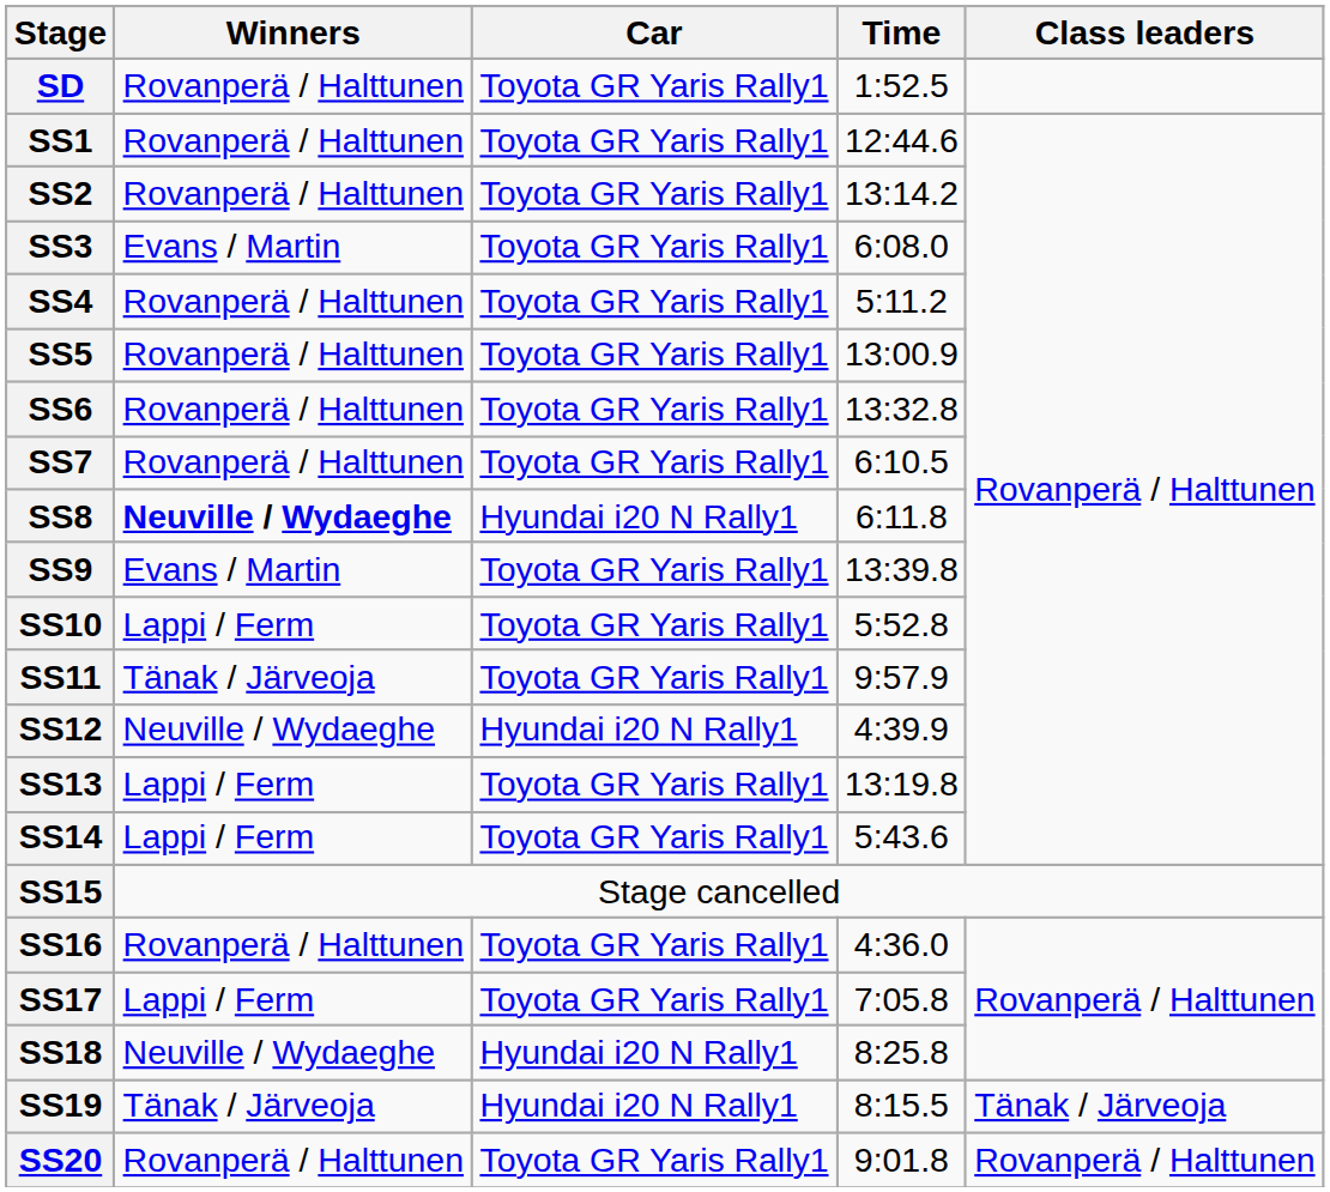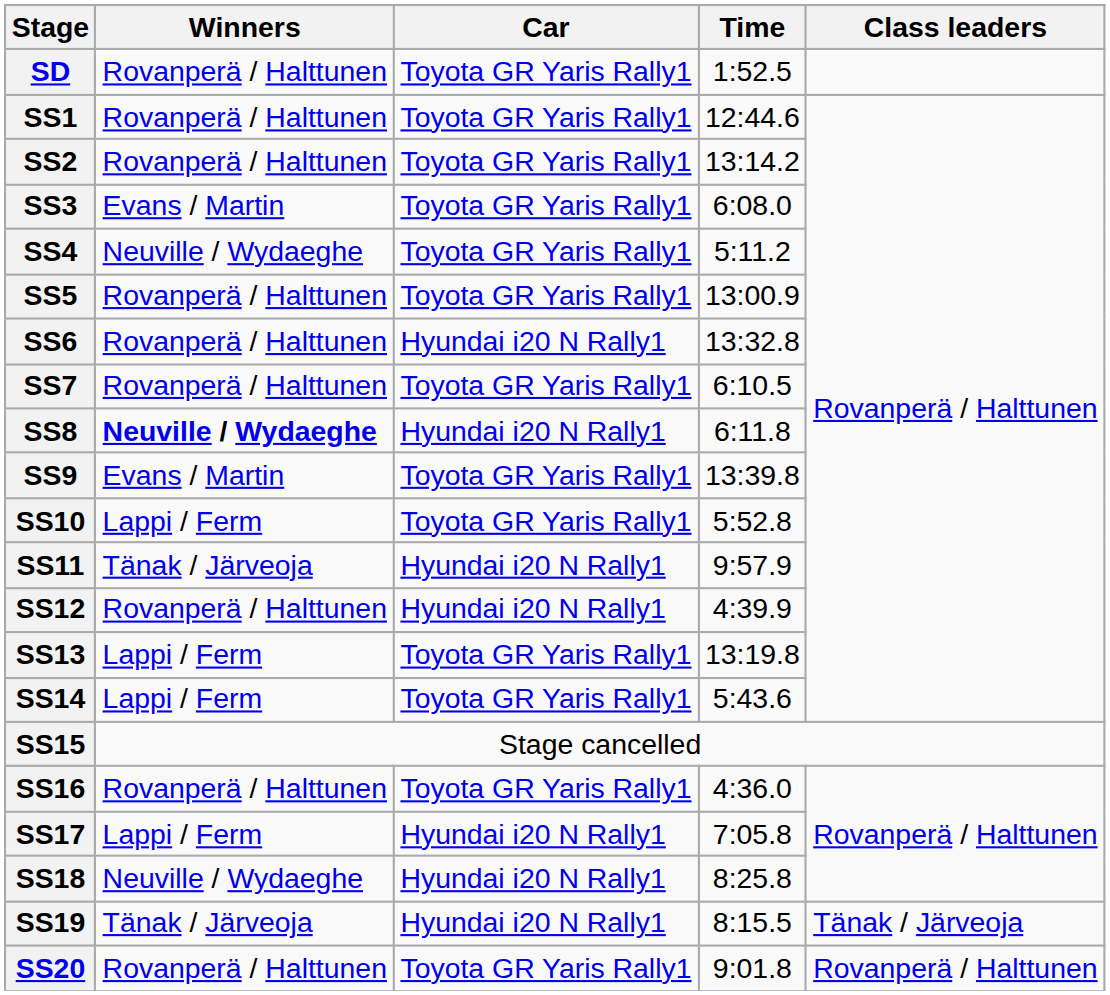SS4 | Winners: Rovanperä / Halttunen -> Neuville / Wydaeghe
SS6 | Car: Toyota GR Yaris Rally1 -> Hyundai i20 N Rally1
SS11 | Car: Toyota GR Yaris Rally1 -> Hyundai i20 N Rally1
SS12 | Winners: Neuville / Wydaeghe -> Rovanperä / Halttunen
SS17 | Car: Toyota GR Yaris Rally1 -> Hyundai i20 N Rally1
